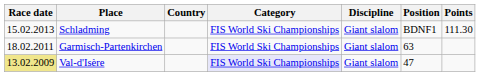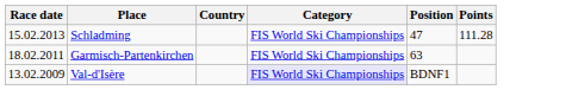- column: Discipline | Giant slalom | Giant slalom | Giant slalom
Schladming | Position: BDNF1 -> 47
Schladming | Points: 111.30 -> 111.28
Val-d'Isère | Race date: khaki background -> no background
Val-d'Isère | Position: 47 -> BDNF1
